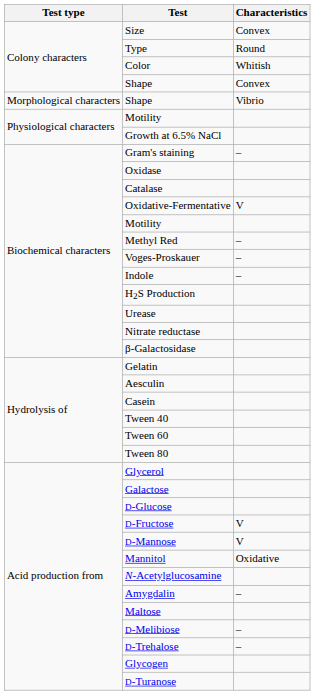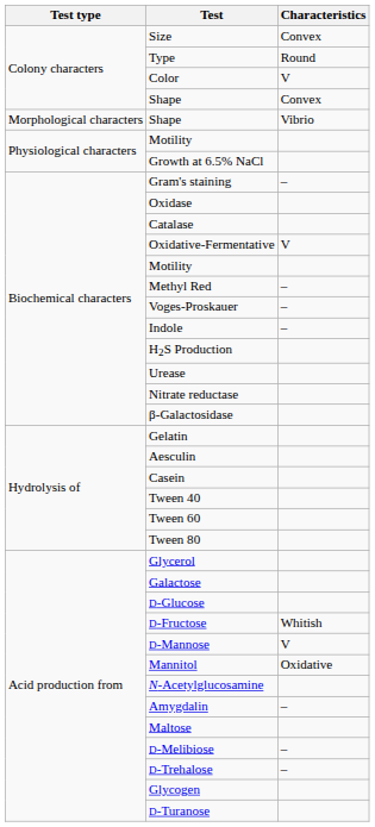Color | Characteristics: Whitish -> V
D-Fructose | Characteristics: V -> Whitish
